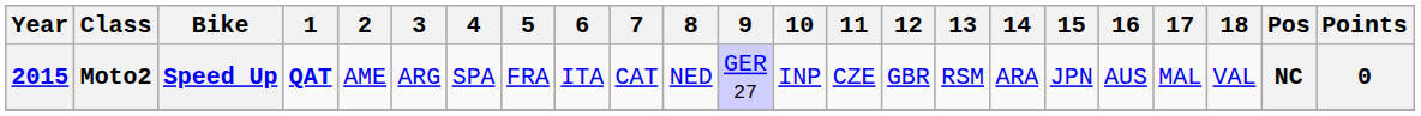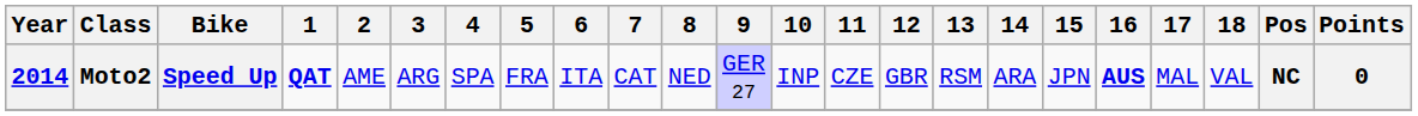Moto2 | Year: 2015 -> 2014
Moto2 | 16: normal -> bold
